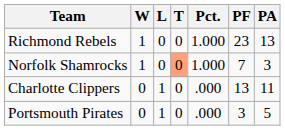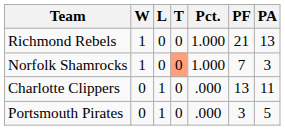Richmond Rebels | PF: 23 -> 21
